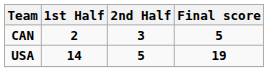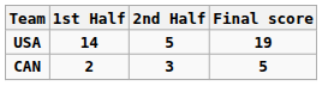rows swapped: USA <-> CAN
